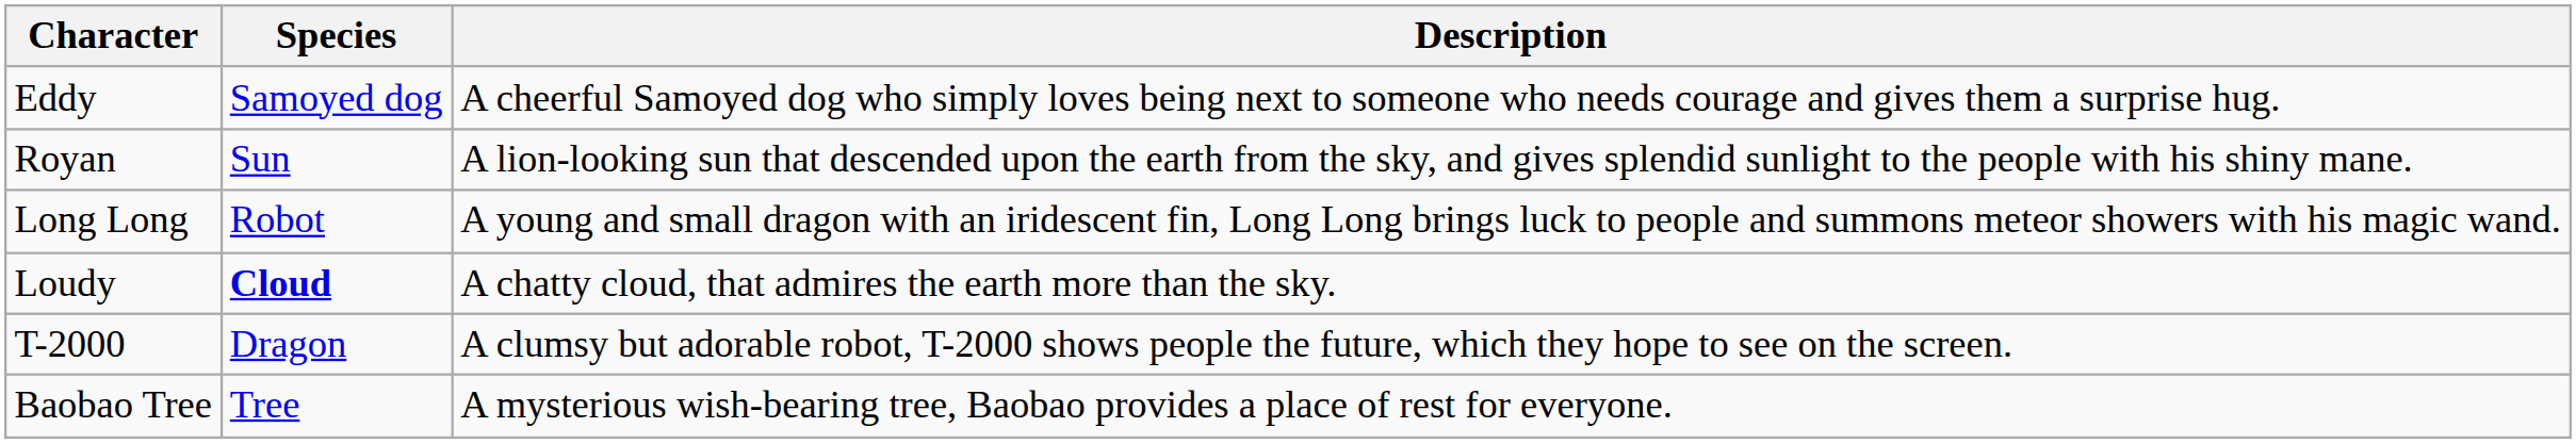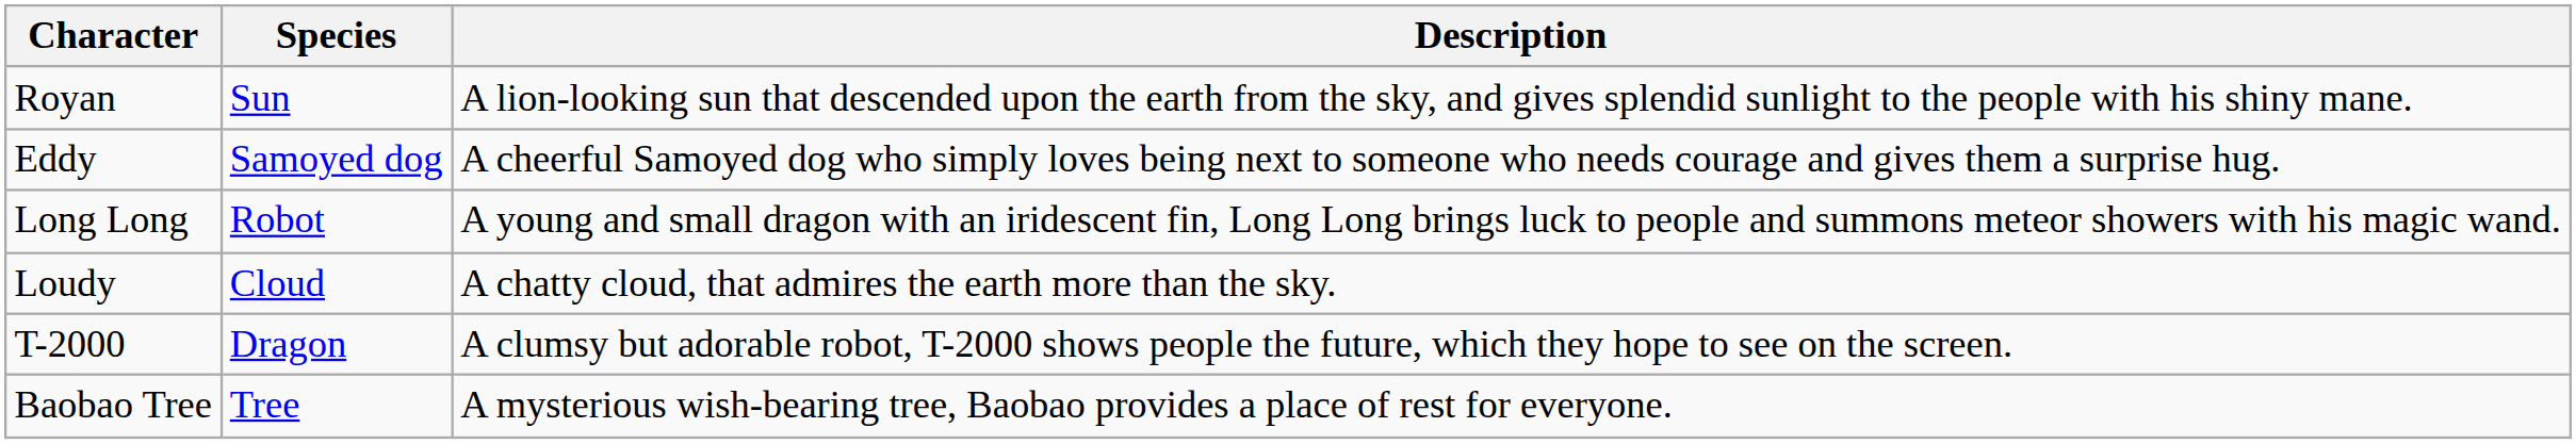rows swapped: Royan <-> Eddy
Loudy | Species: bold -> normal
